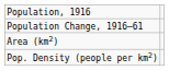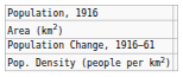rows swapped: Population Change, 1916–61 <-> Area (km2)
